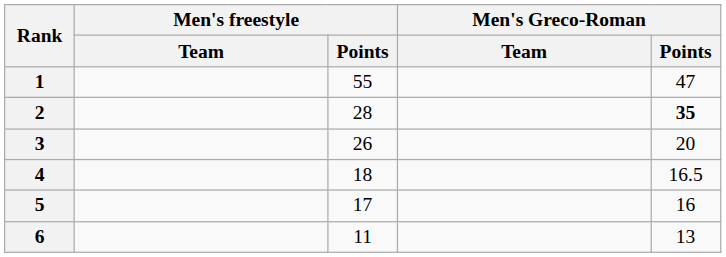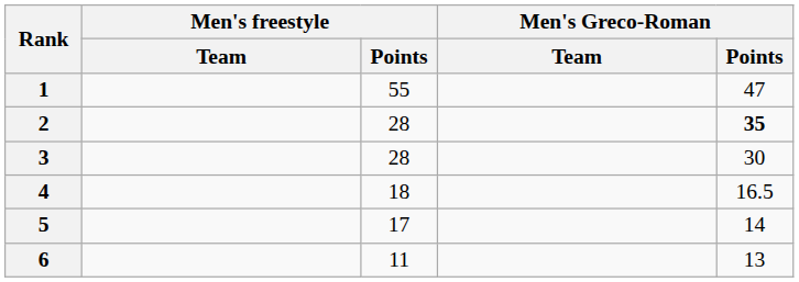3 | Men's freestyle / Points: 26 -> 28
3 | Men's Greco-Roman / Points: 20 -> 30
5 | Men's Greco-Roman / Points: 16 -> 14
